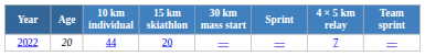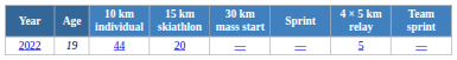2022 | Age: 20 -> 19
2022 | 4 × 5 km relay: 7 -> 5
